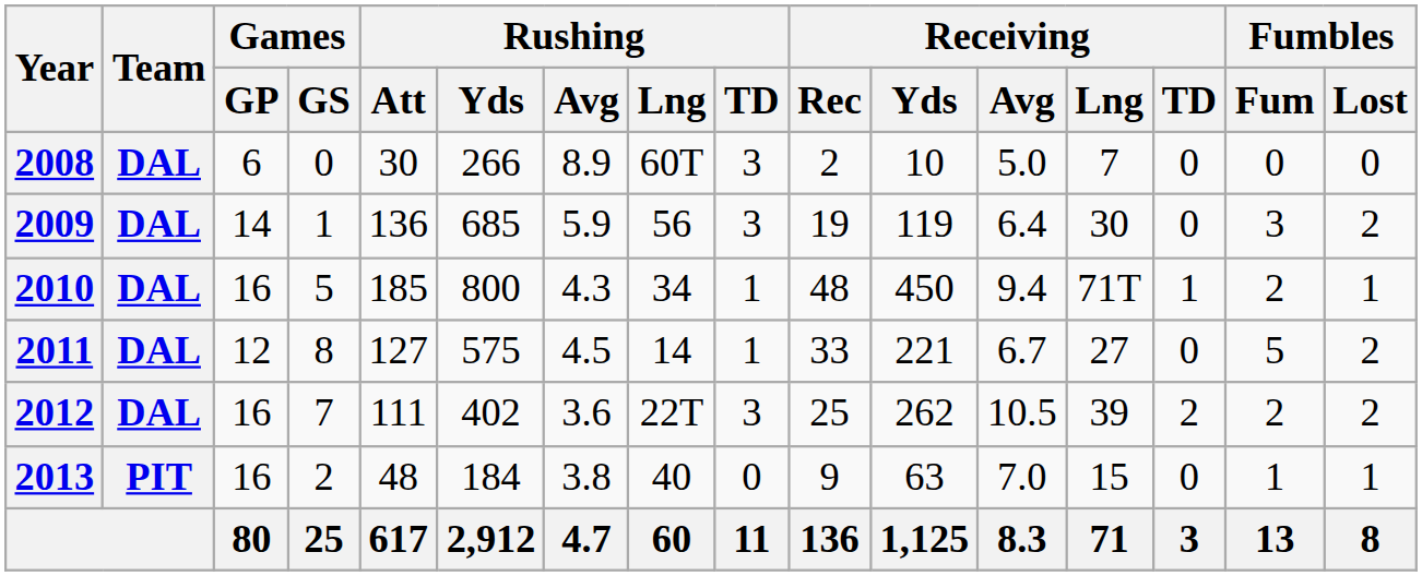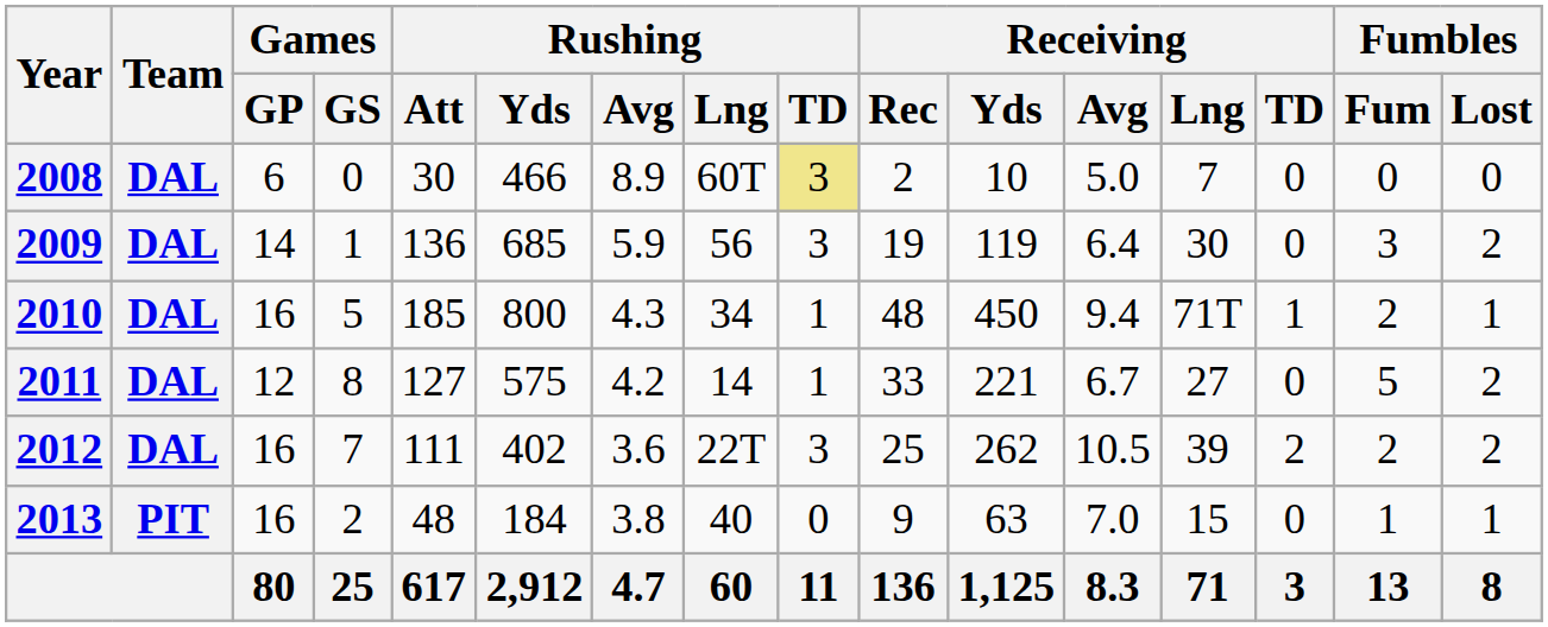2008 | Rushing / Yds: 266 -> 466
2008 | Rushing / TD: no background -> khaki background
2011 | Rushing / Avg: 4.5 -> 4.2
